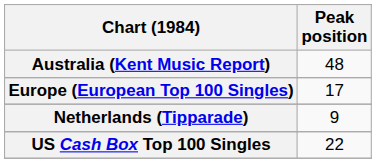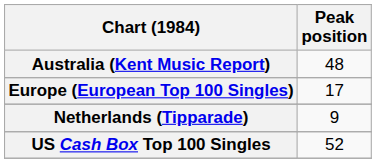US Cash Box Top 100 Singles | Peak position: 22 -> 52
